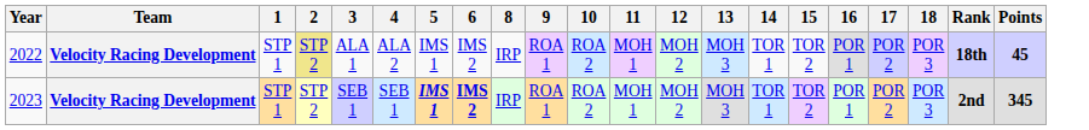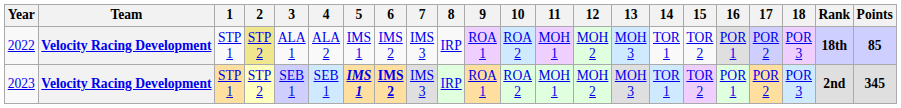+ column: 7 | IMS 3 | IMS 3
2022 | Points: 45 -> 85
